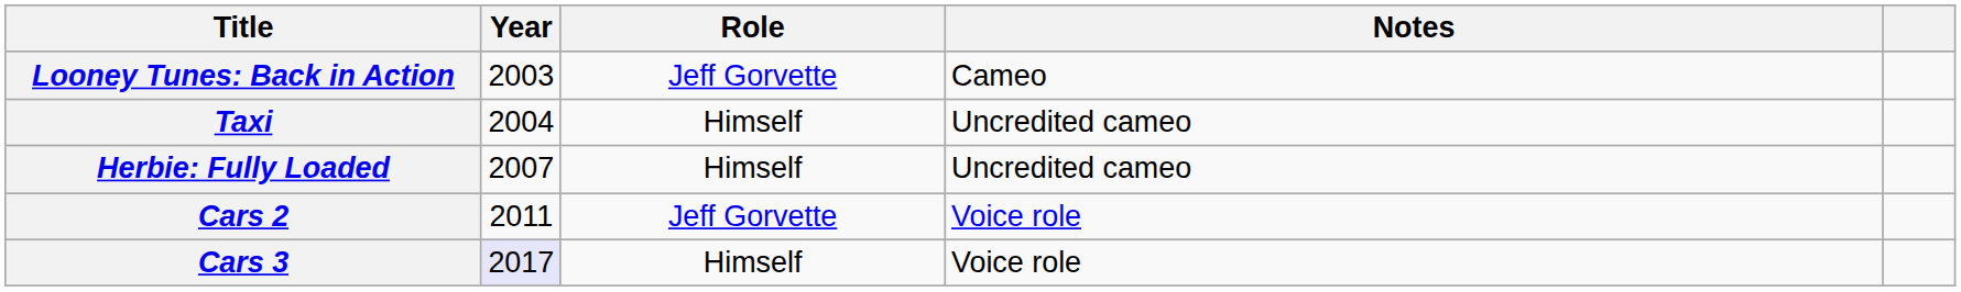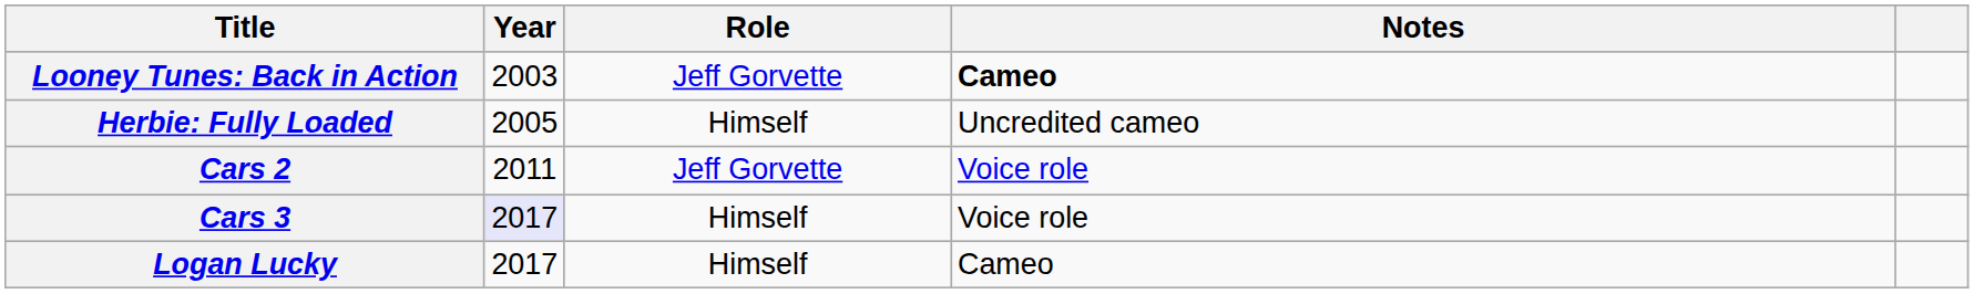Looney Tunes: Back in Action | Notes: normal -> bold
- row: Taxi | 2004 | Himself | Uncredited cameo
Herbie: Fully Loaded | Year: 2007 -> 2005
+ row: Logan Lucky | 2017 | Himself | Cameo
